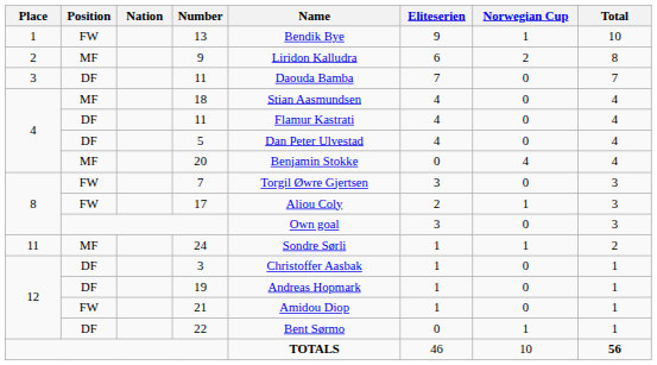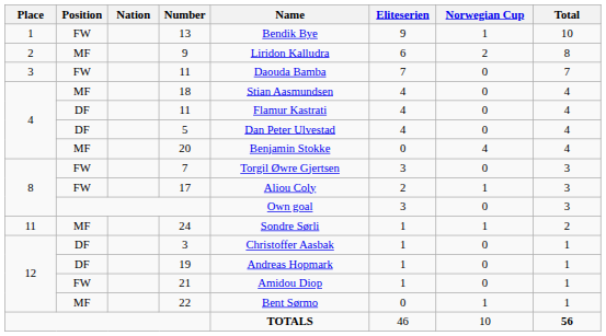3 / 11 | Position: DF -> FW
22 | Position: DF -> MF
